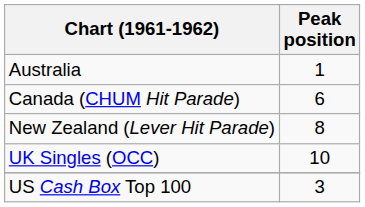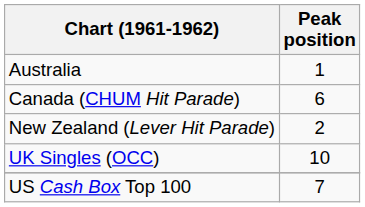New Zealand (Lever Hit Parade) | Peak position: 8 -> 2
US Cash Box Top 100 | Peak position: 3 -> 7
